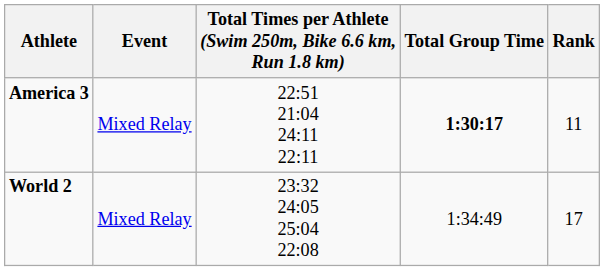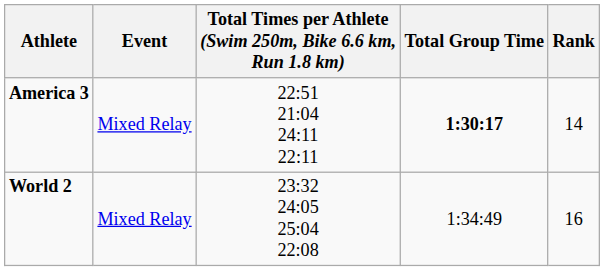America 3 | Rank: 11 -> 14
World 2 | Rank: 17 -> 16
